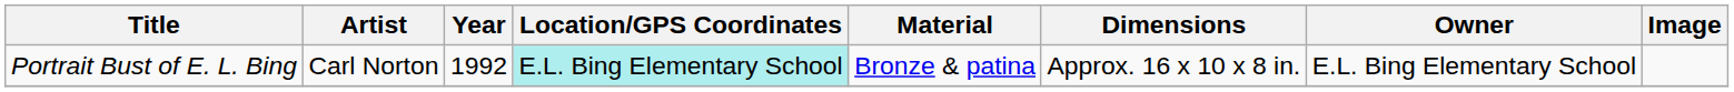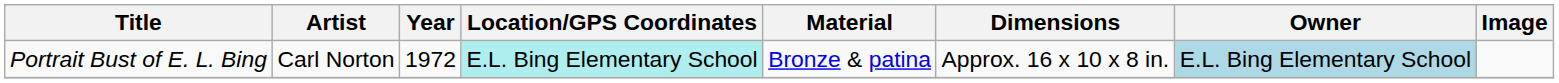Portrait Bust of E. L. Bing | Year: 1992 -> 1972
Portrait Bust of E. L. Bing | Owner: no background -> lightblue background
